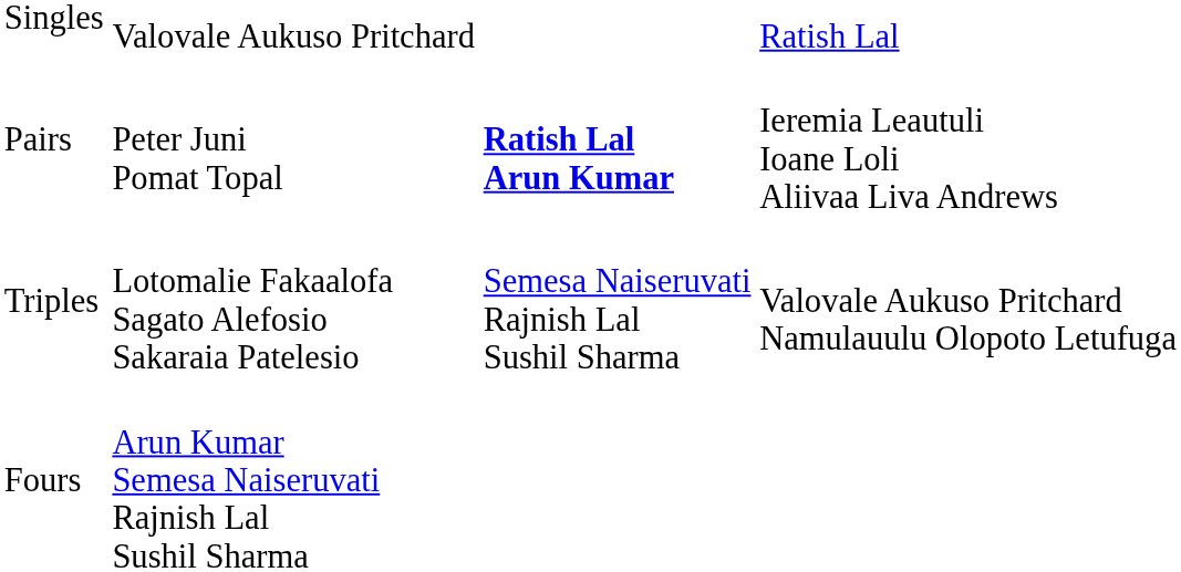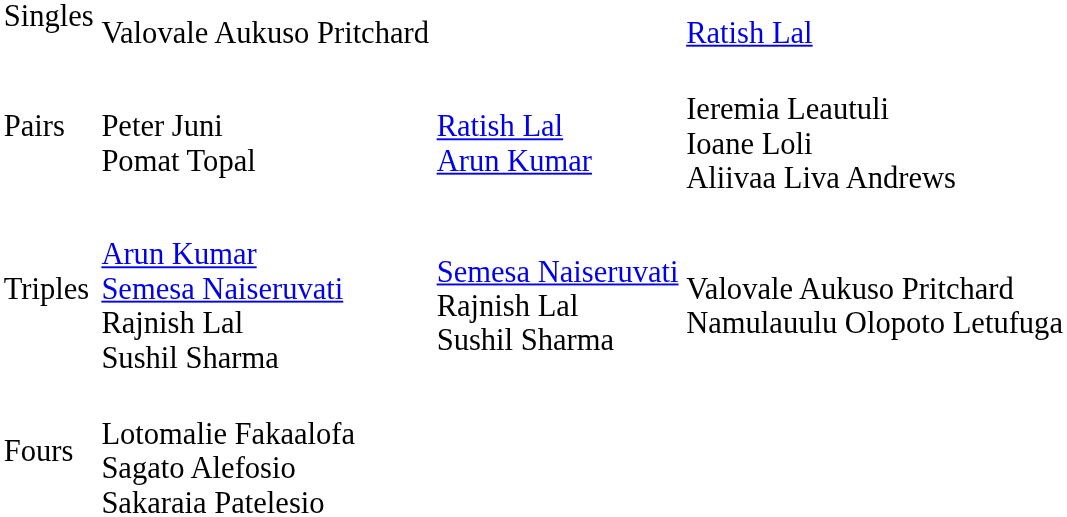Pairs | column 3: bold -> normal
Triples | column 2: Lotomalie Fakaalofa Sagato Alefosio Sakaraia Patelesio -> Arun Kumar Semesa Naiseruvati Rajnish Lal Sushil Sharma
Fours | column 2: Arun Kumar Semesa Naiseruvati Rajnish Lal Sushil Sharma -> Lotomalie Fakaalofa Sagato Alefosio Sakaraia Patelesio
